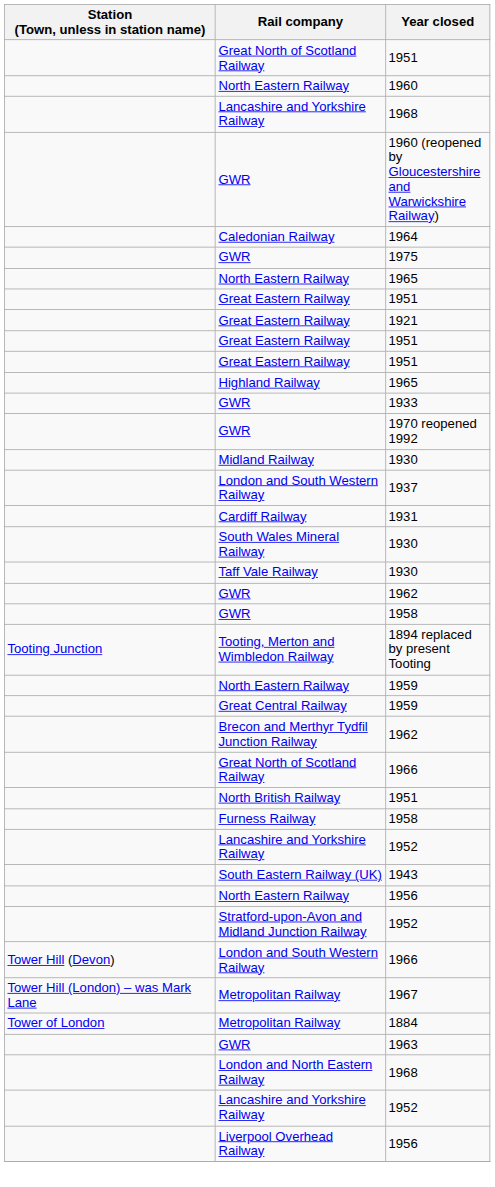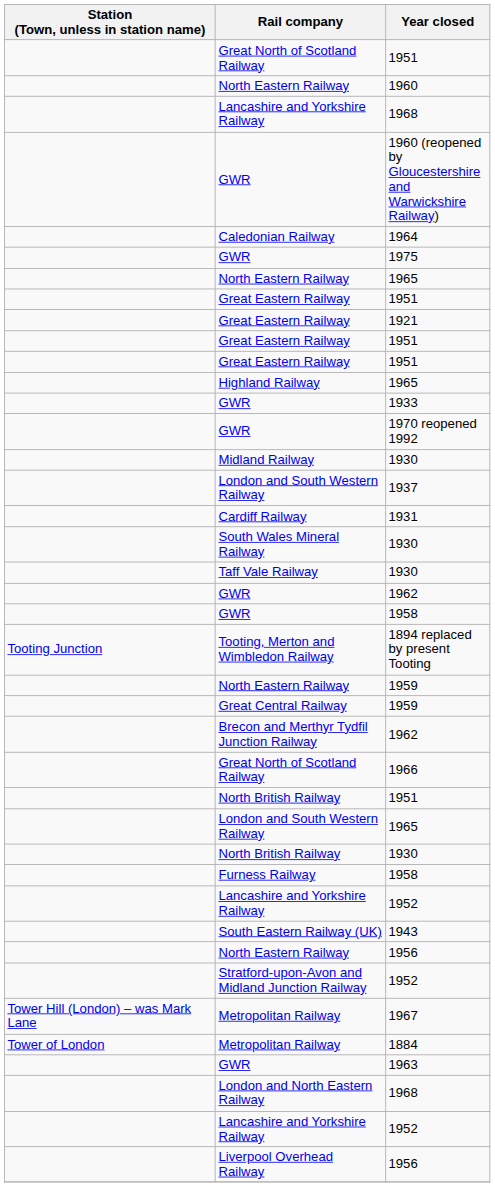+ row: London and South Western Railway | 1965
+ row: North British Railway | 1930
- row: Tower Hill (Devon) | London and South Western Railway | 1966
